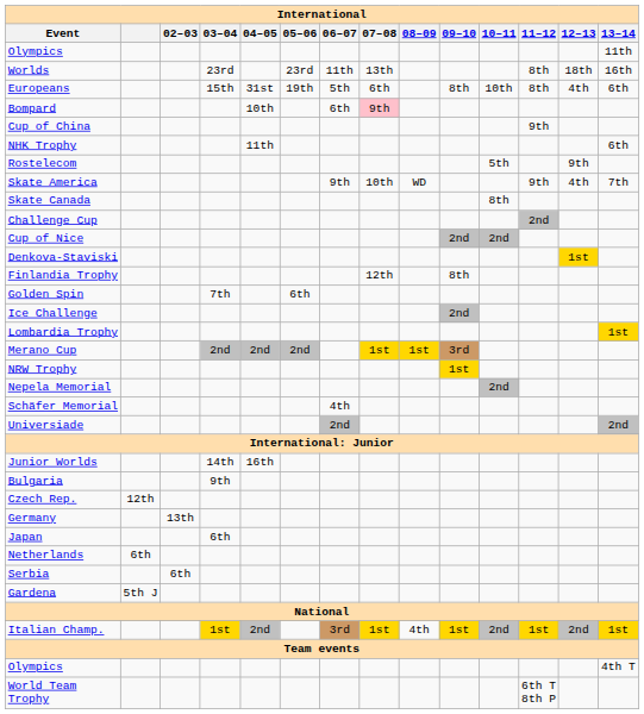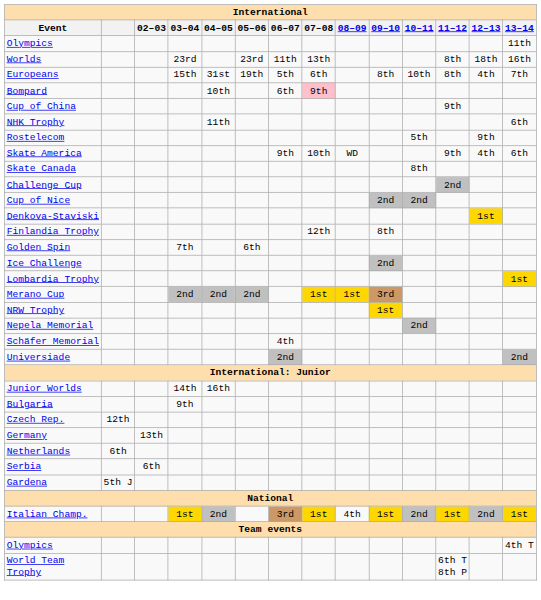Europeans | 13–14: 6th -> 7th
Skate America | 13–14: 7th -> 6th
- row: Japan | 6th
